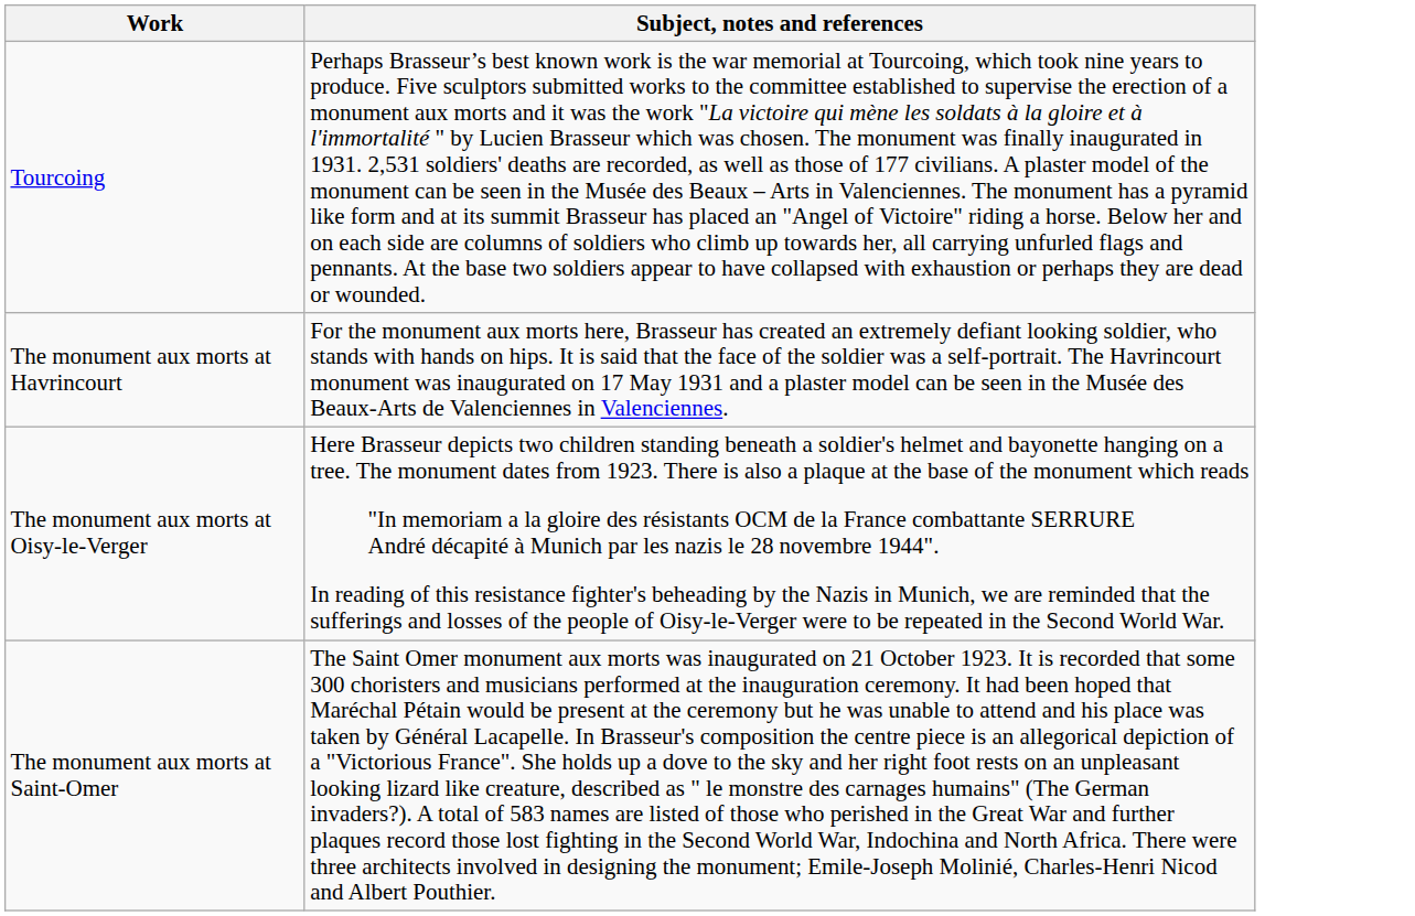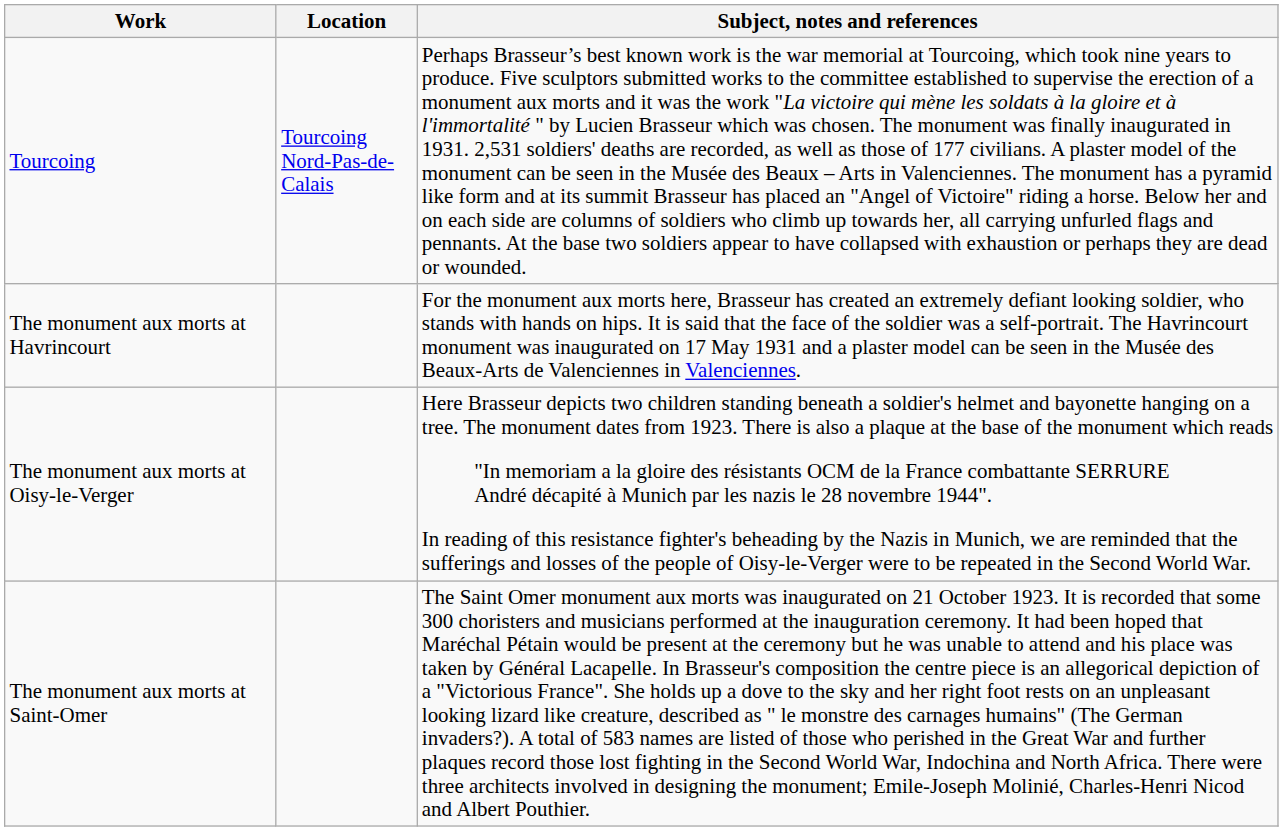+ column: Location | Tourcoing Nord-Pas-de-Calais
